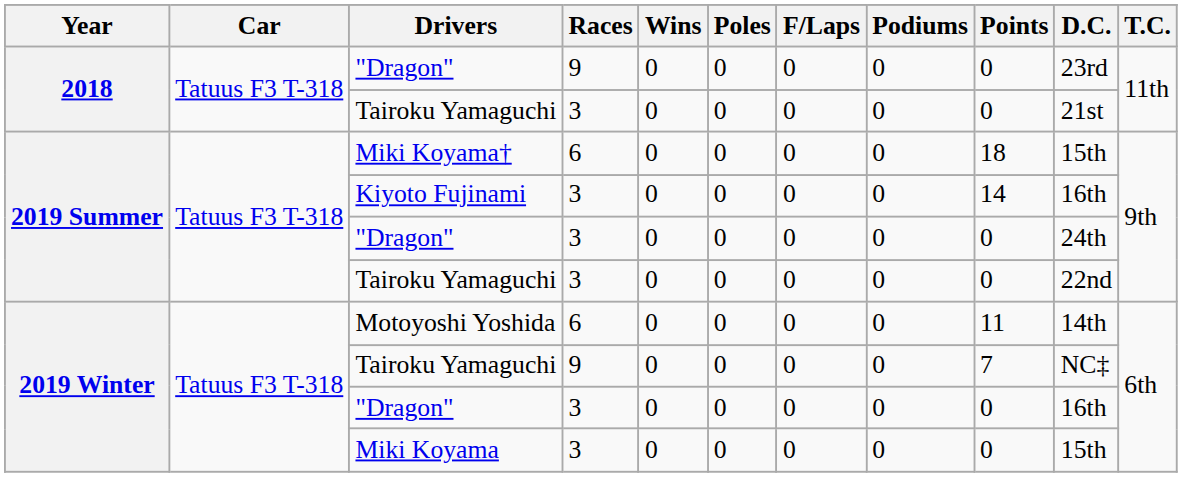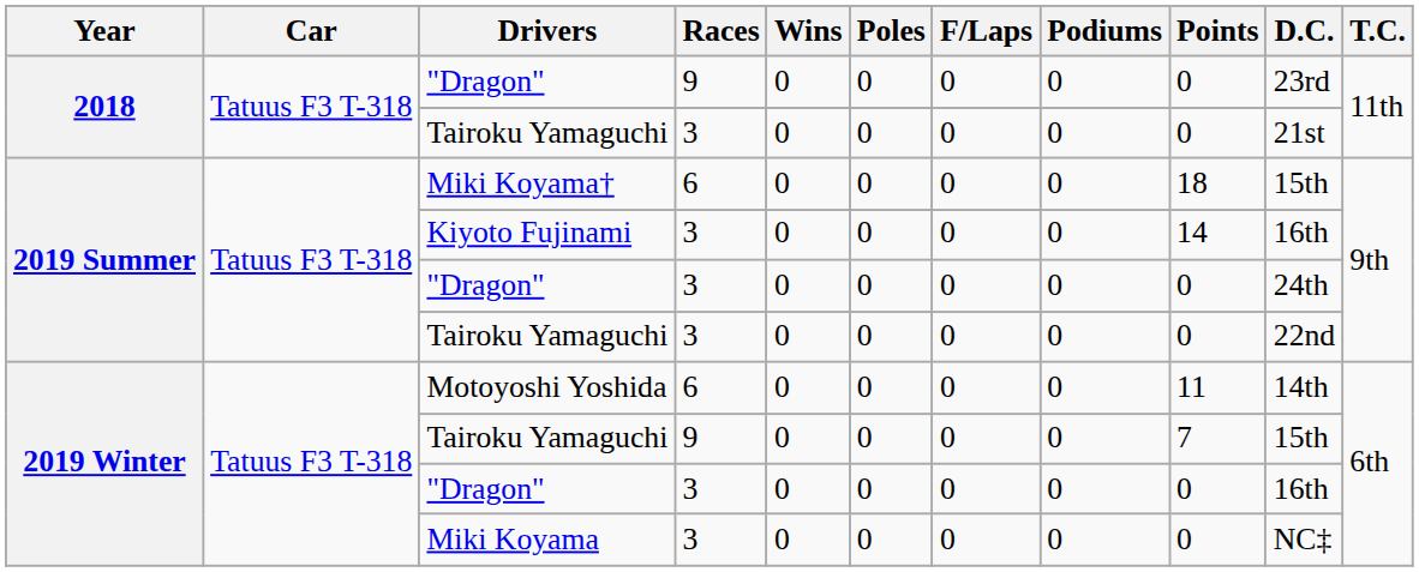2019 Winter / Tairoku Yamaguchi | D.C.: NC‡ -> 15th
Miki Koyama | D.C.: 15th -> NC‡
